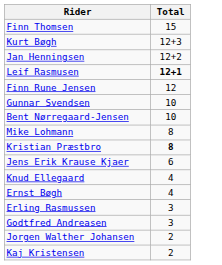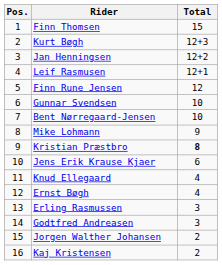+ column: Pos. | 1 | 2 | 3 | 4 | 5 | 6 | 7 | 8 | 9 | 10 | 11 | 12 | 13 | 14 | 15 | 16
Leif Rasmusen | Total: bold -> normal
Mike Lohmann | Total: 8 -> 9
